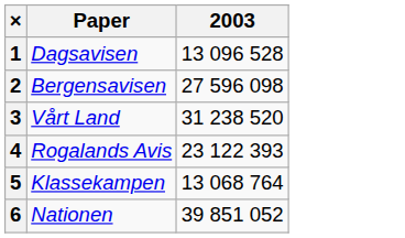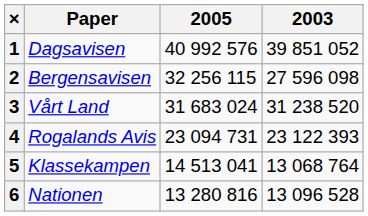+ column: 2005 | 40 992 576 | 32 256 115 | 31 683 024 | 23 094 731 | 14 513 041 | 13 280 816
1 | 2003: 13 096 528 -> 39 851 052
6 | 2003: 39 851 052 -> 13 096 528
